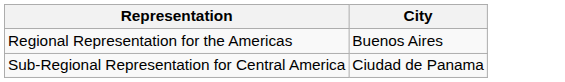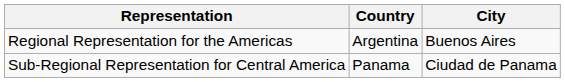+ column: Country | Argentina | Panama
